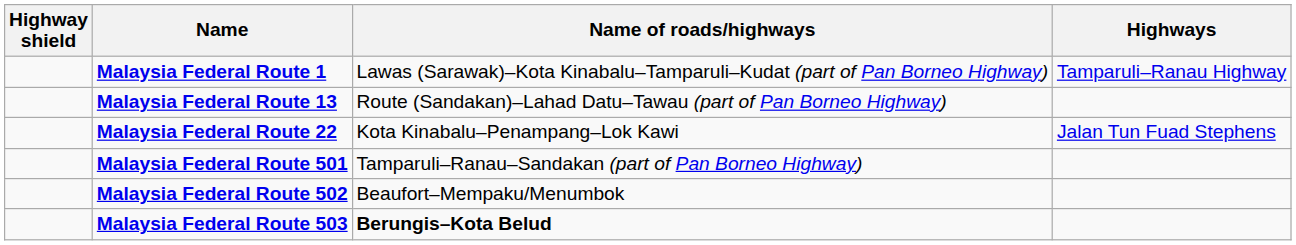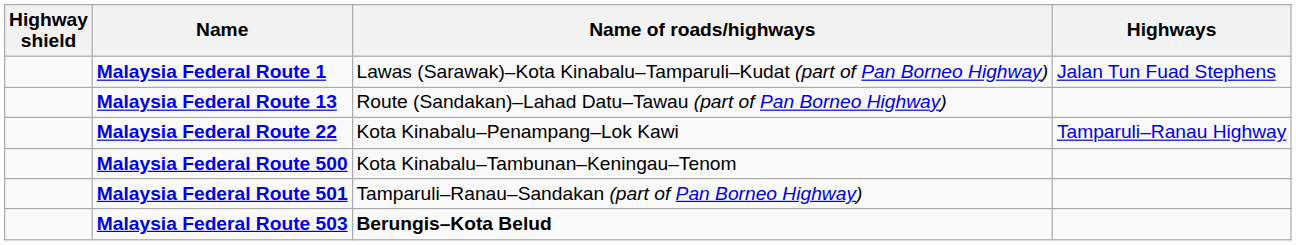Malaysia Federal Route 1 | Highways: Tamparuli–Ranau Highway -> Jalan Tun Fuad Stephens
Malaysia Federal Route 22 | Highways: Jalan Tun Fuad Stephens -> Tamparuli–Ranau Highway
+ row: Malaysia Federal Route 500 | Kota Kinabalu–Tambunan–Keningau–Tenom
- row: Malaysia Federal Route 502 | Beaufort–Mempaku/Menumbok
